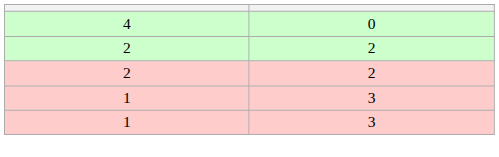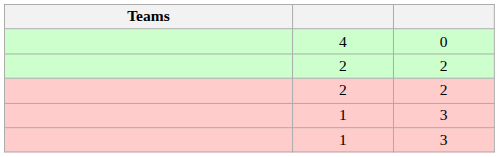+ column: Teams
